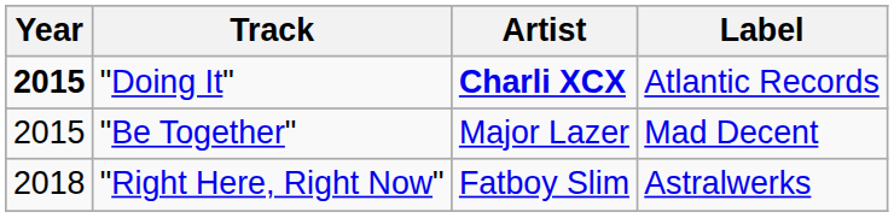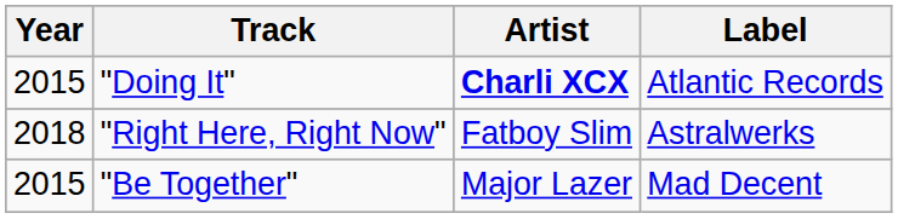"Doing It" | Year: bold -> normal
rows swapped: "Be Together" <-> "Right Here, Right Now"
